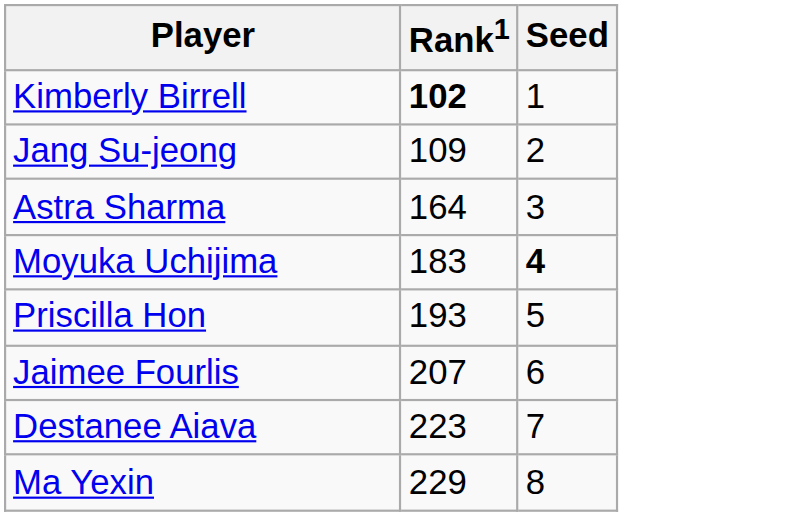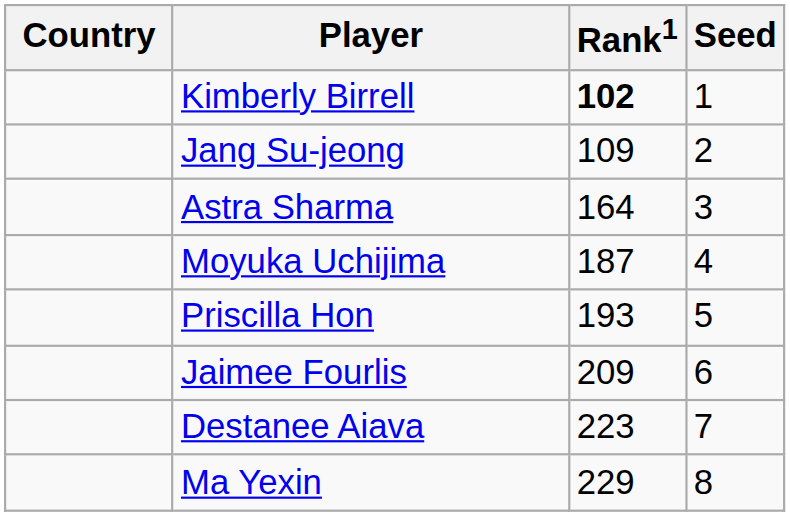+ column: Country
Moyuka Uchijima | Rank1: 183 -> 187
Moyuka Uchijima | Seed: bold -> normal
Jaimee Fourlis | Rank1: 207 -> 209
